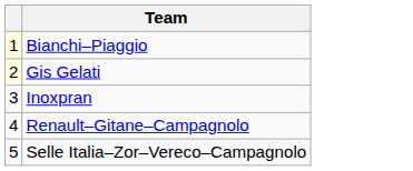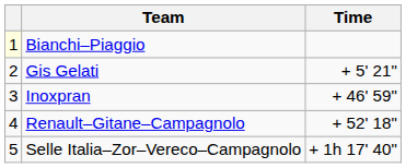+ column: Time | + 5' 21" | + 46' 59" | + 52' 18" | + 1h 17' 40"
Gis Gelati | column 1: lightyellow background -> no background
